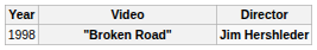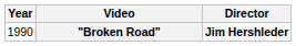"Broken Road" | Year: 1998 -> 1990
